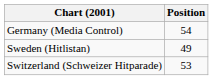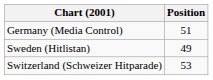Germany (Media Control) | Position: 54 -> 51
